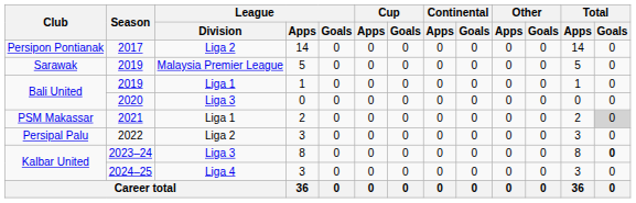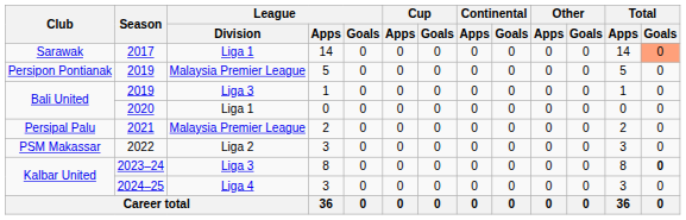2017 | Club: Persipon Pontianak -> Sarawak
2017 | League / Division: Liga 2 -> Liga 1
2017 | Total / Goals: no background -> lightsalmon background
2019 / 5 | Club: Sarawak -> Persipon Pontianak
2019 / 1 | League / Division: Liga 1 -> Liga 3
2020 | League / Division: Liga 3 -> Liga 1
2021 | Club: PSM Makassar -> Persipal Palu
2021 | League / Division: Liga 1 -> Malaysia Premier League
2021 | Total / Goals: lightgrey background -> no background
2022 | Club: Persipal Palu -> PSM Makassar
